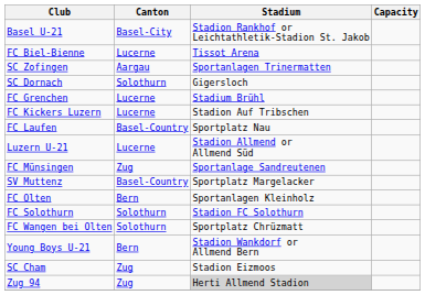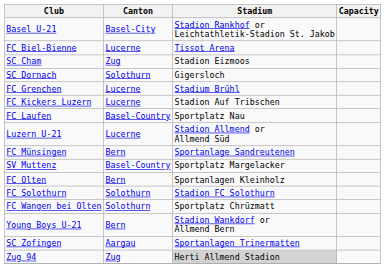rows swapped: SC Cham <-> SC Zofingen
FC Münsingen | Canton: Zug -> Bern
